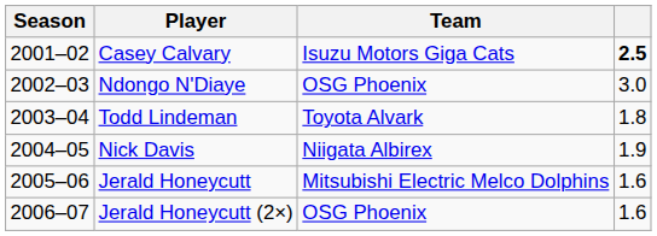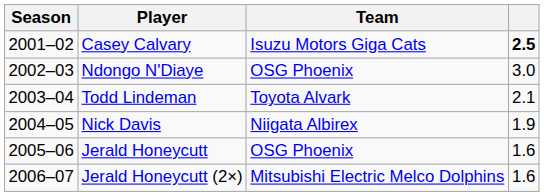Todd Lindeman | column 4: 1.8 -> 2.1
Jerald Honeycutt | Team: Mitsubishi Electric Melco Dolphins -> OSG Phoenix
Jerald Honeycutt (2×) | Team: OSG Phoenix -> Mitsubishi Electric Melco Dolphins
